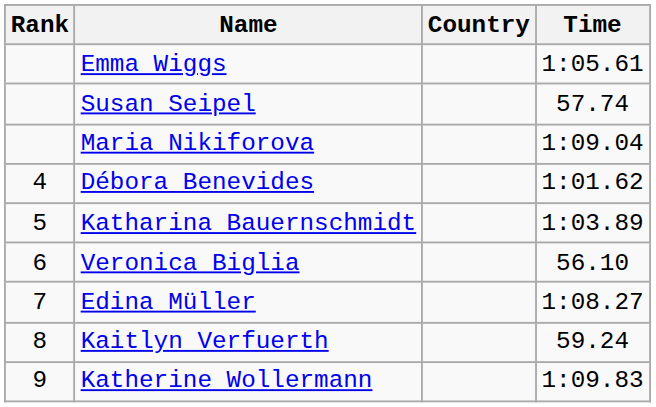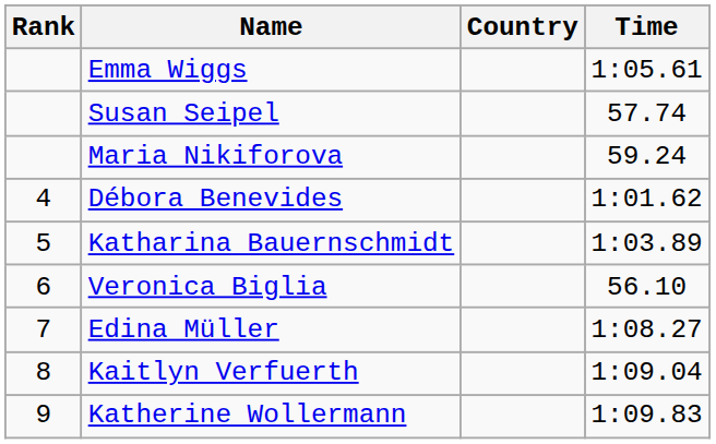Maria Nikiforova | Time: 1:09.04 -> 59.24
Kaitlyn Verfuerth | Time: 59.24 -> 1:09.04
